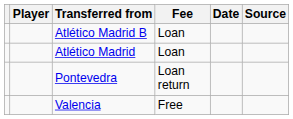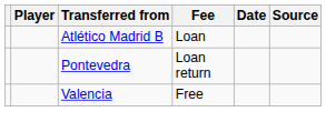- row: Atlético Madrid | Loan
